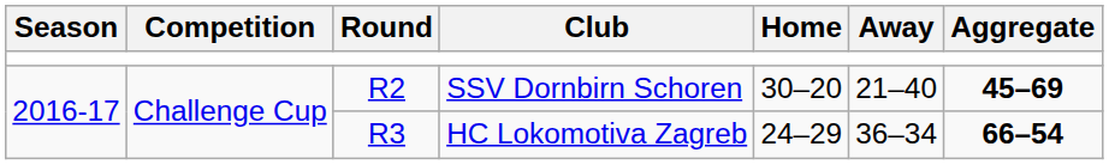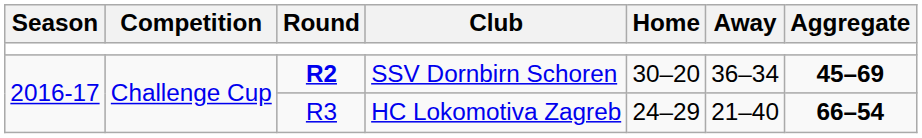SSV Dornbirn Schoren | Round: normal -> bold
SSV Dornbirn Schoren | Away: 21–40 -> 36–34
HC Lokomotiva Zagreb | Away: 36–34 -> 21–40
